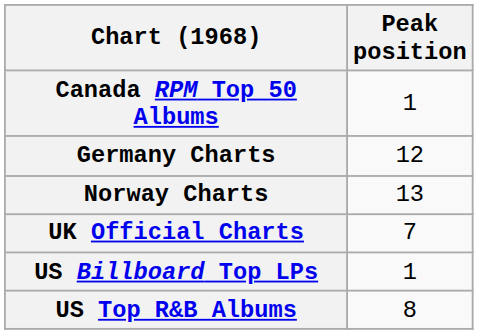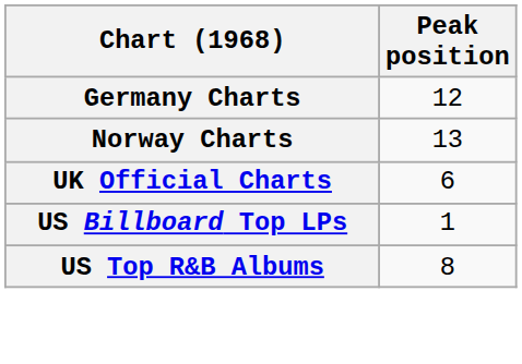- row: Canada RPM Top 50 Albums | 1
UK Official Charts | Peak position: 7 -> 6
